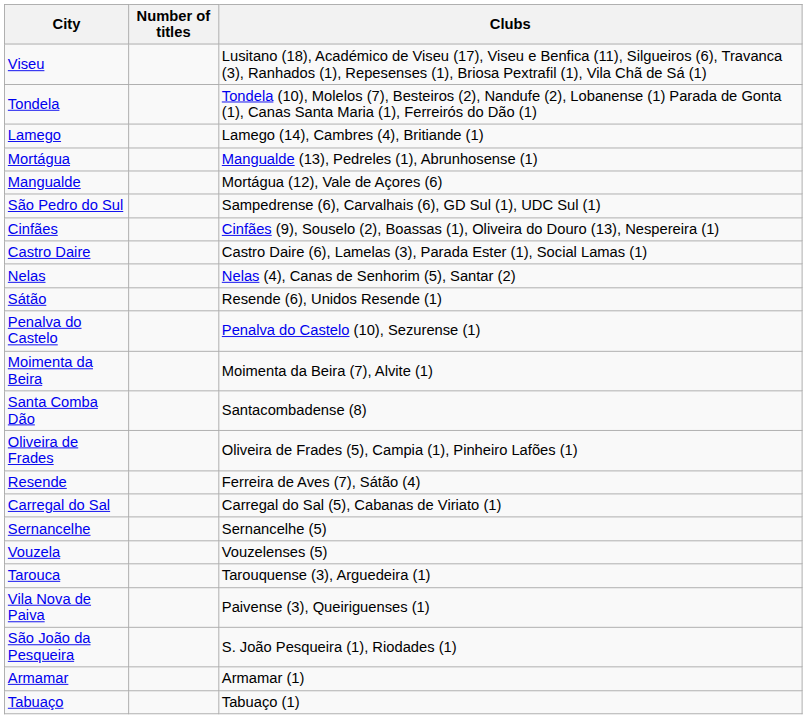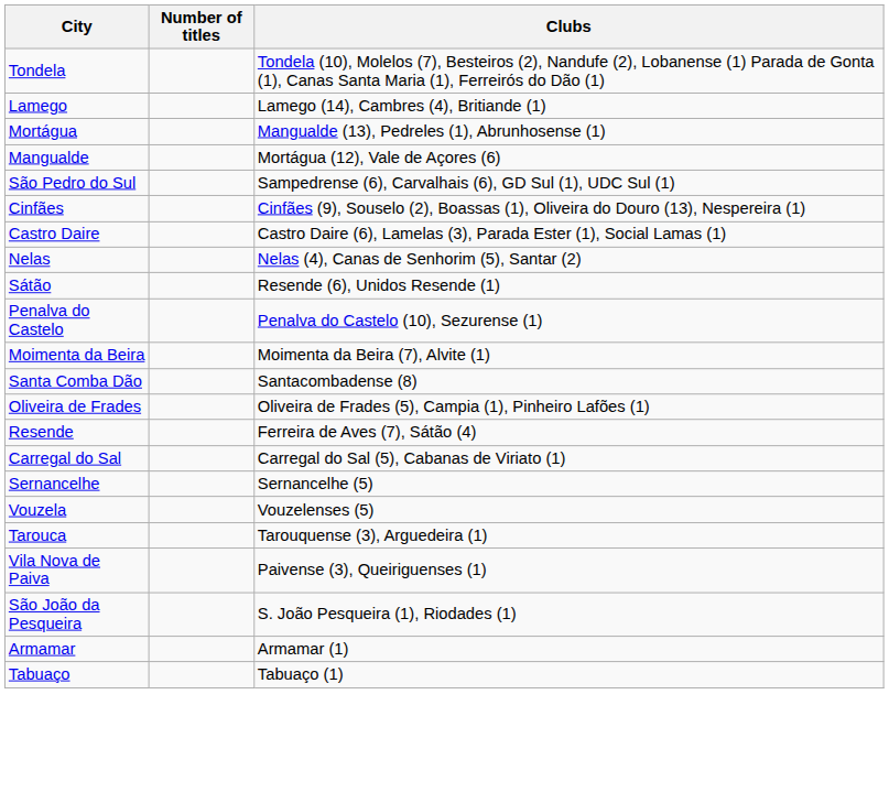- row: Viseu | Lusitano (18), Académico de Viseu (17), Viseu e Benfica (11), Silgueiros (6), Travanca (3), Ranhados (1), Repesenses (1), Briosa Pextrafil (1), Vila Chã de Sá (1)
